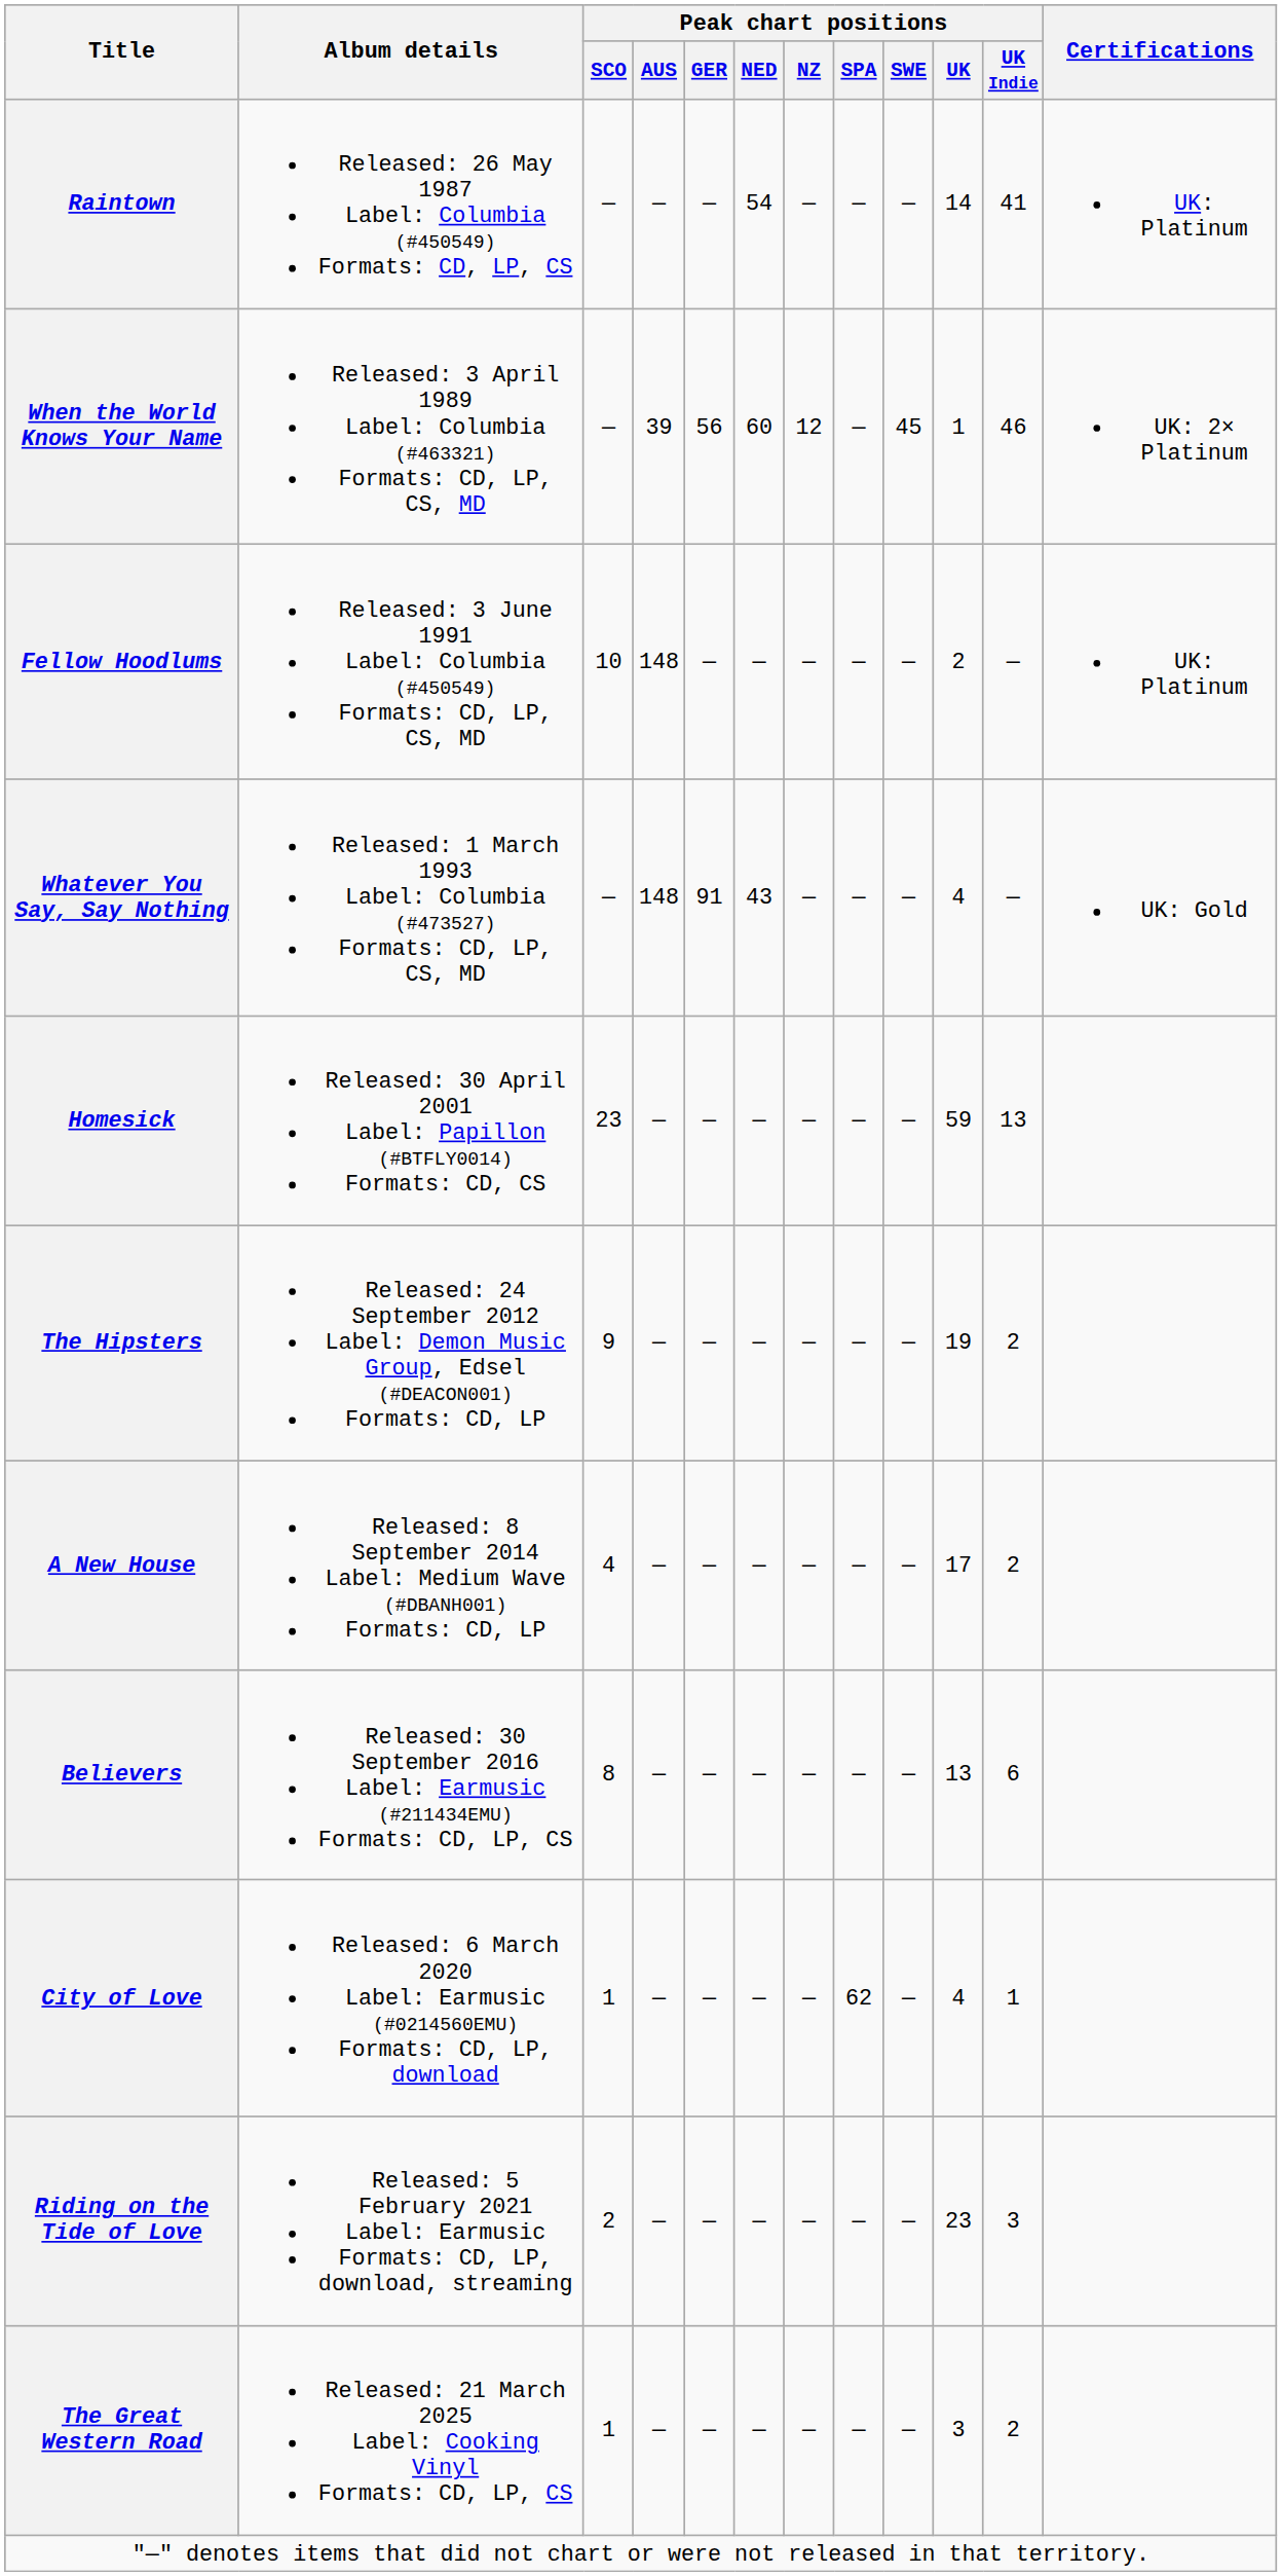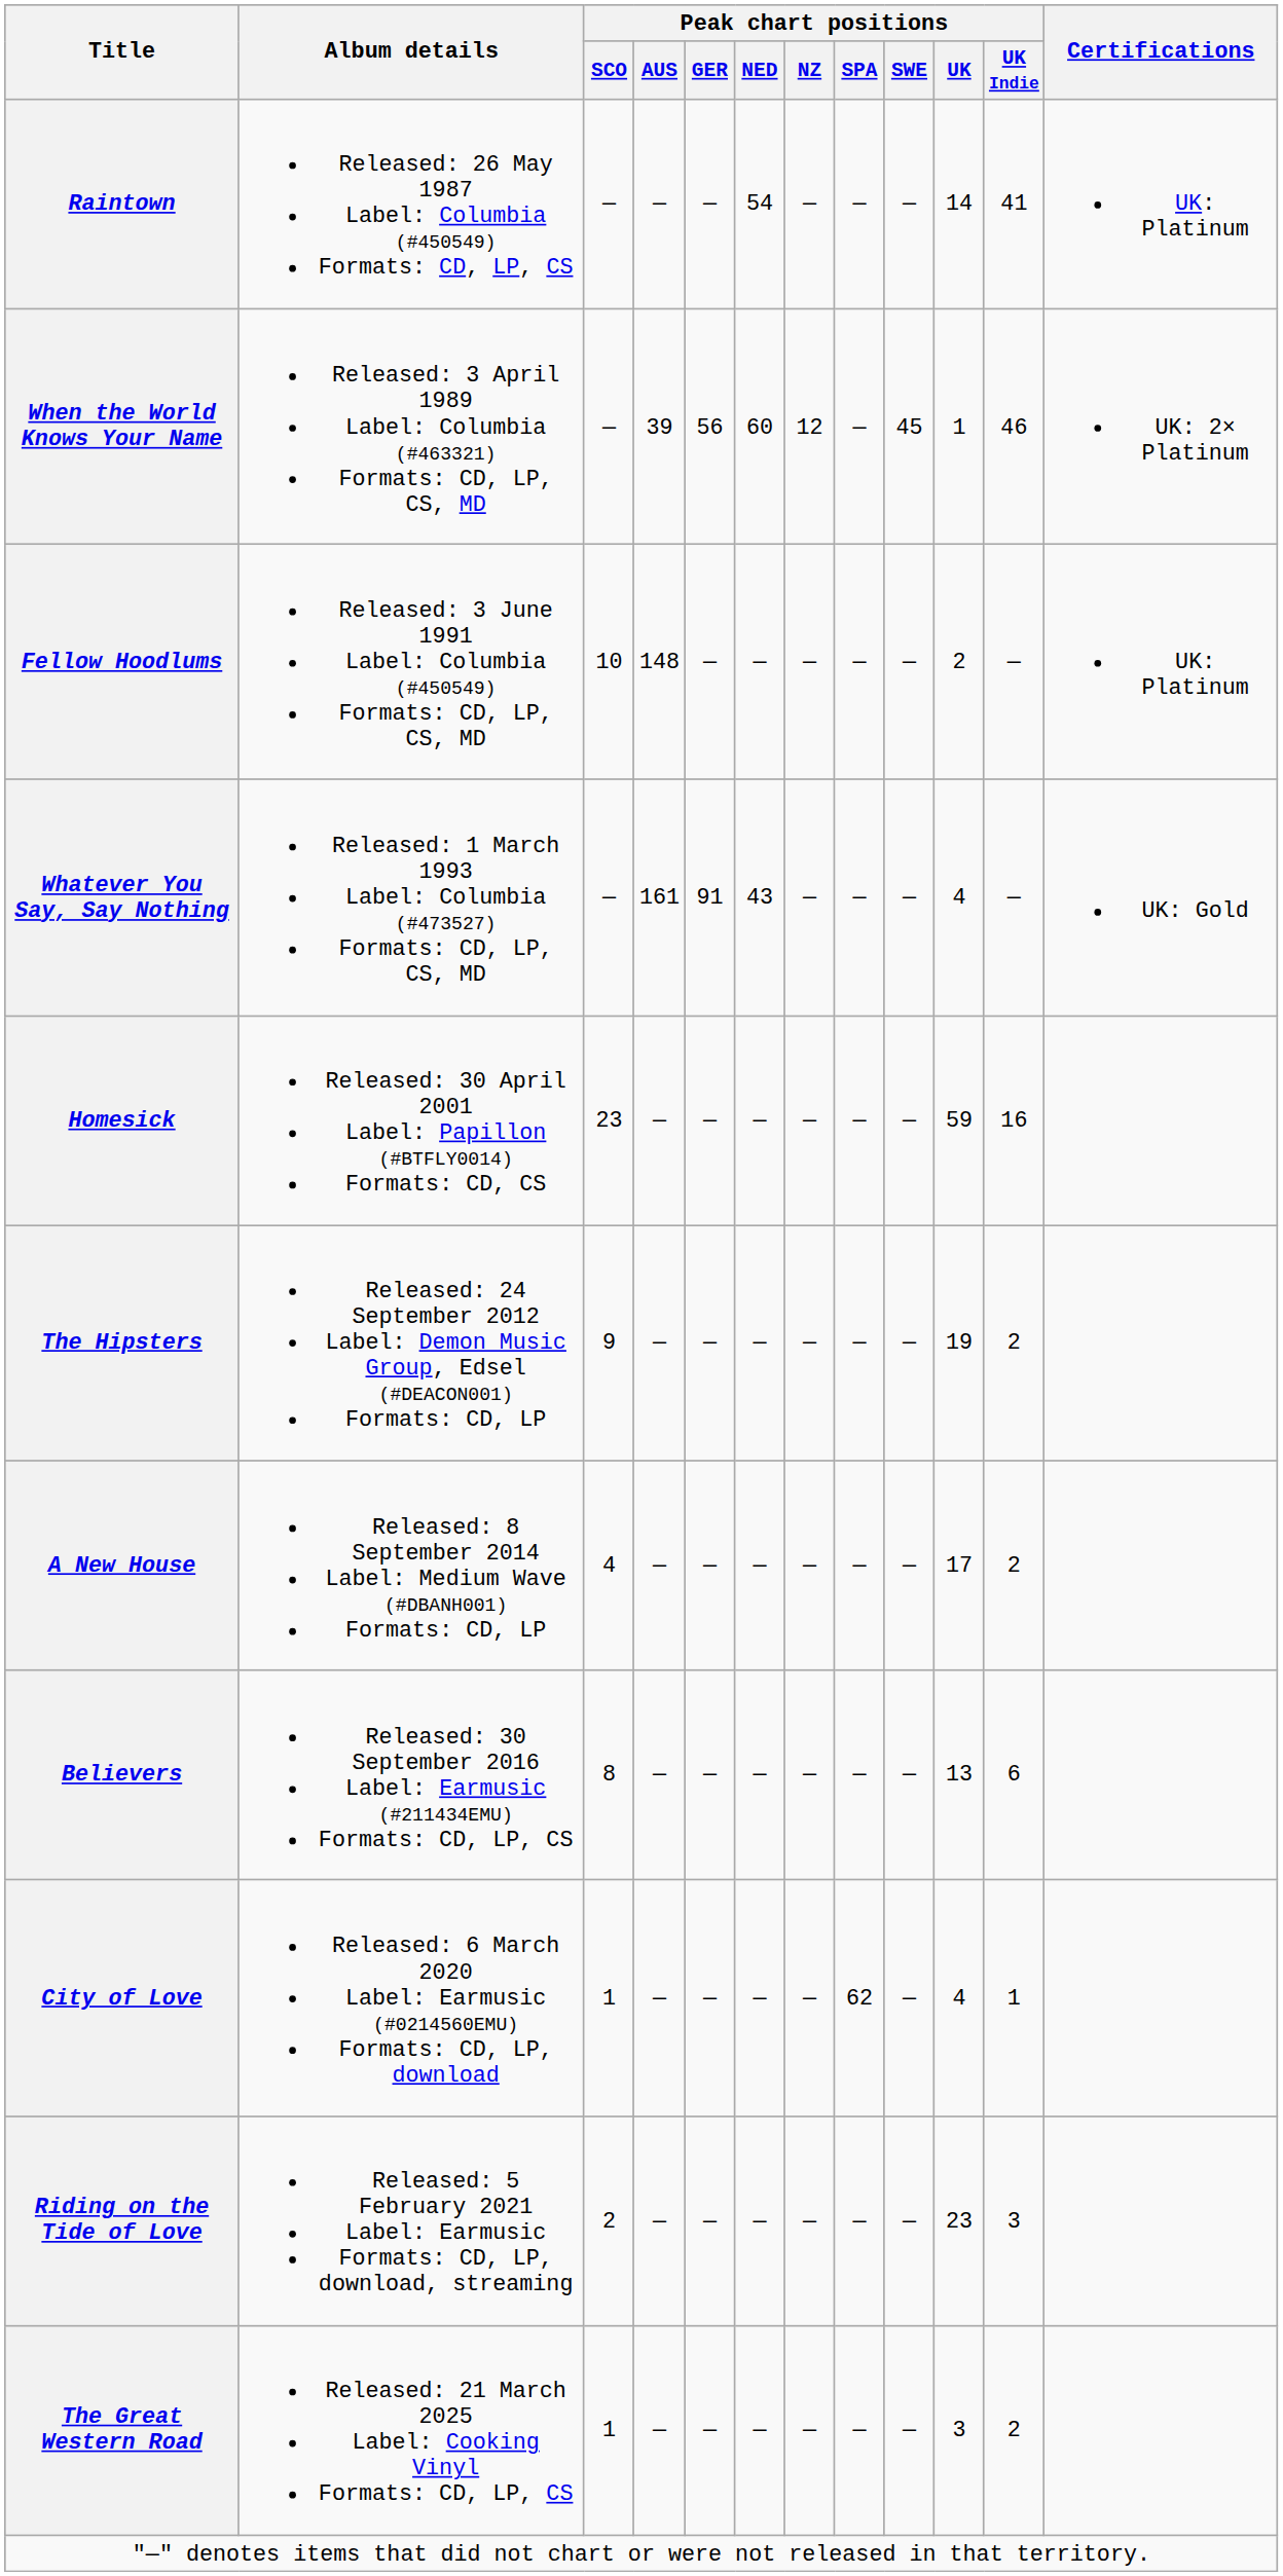Whatever You Say, Say Nothing | Peak chart positions / AUS: 148 -> 161
Homesick | Peak chart positions / UK Indie: 13 -> 16
